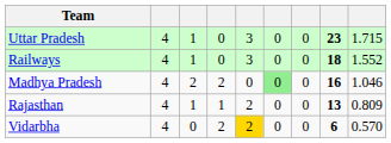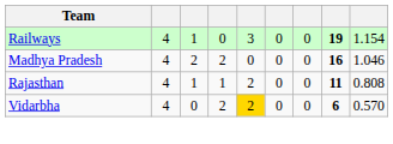- row: Uttar Pradesh | 4 | 1 | 0 | 3 | 0 | 0 | 23 | 1.715
Railways | column 8: 18 -> 19
Railways | column 9: 1.552 -> 1.154
Madhya Pradesh | column 6: lightgreen background -> no background
Rajasthan | column 8: 13 -> 11
Rajasthan | column 9: 0.809 -> 0.808
